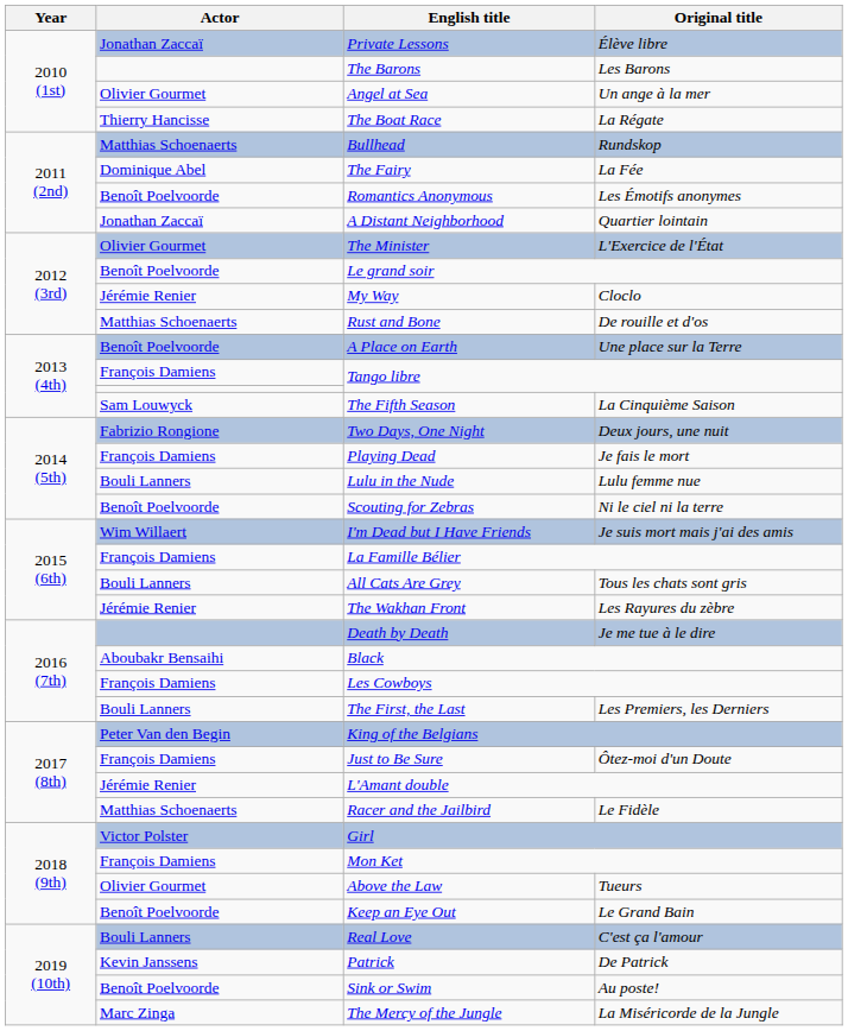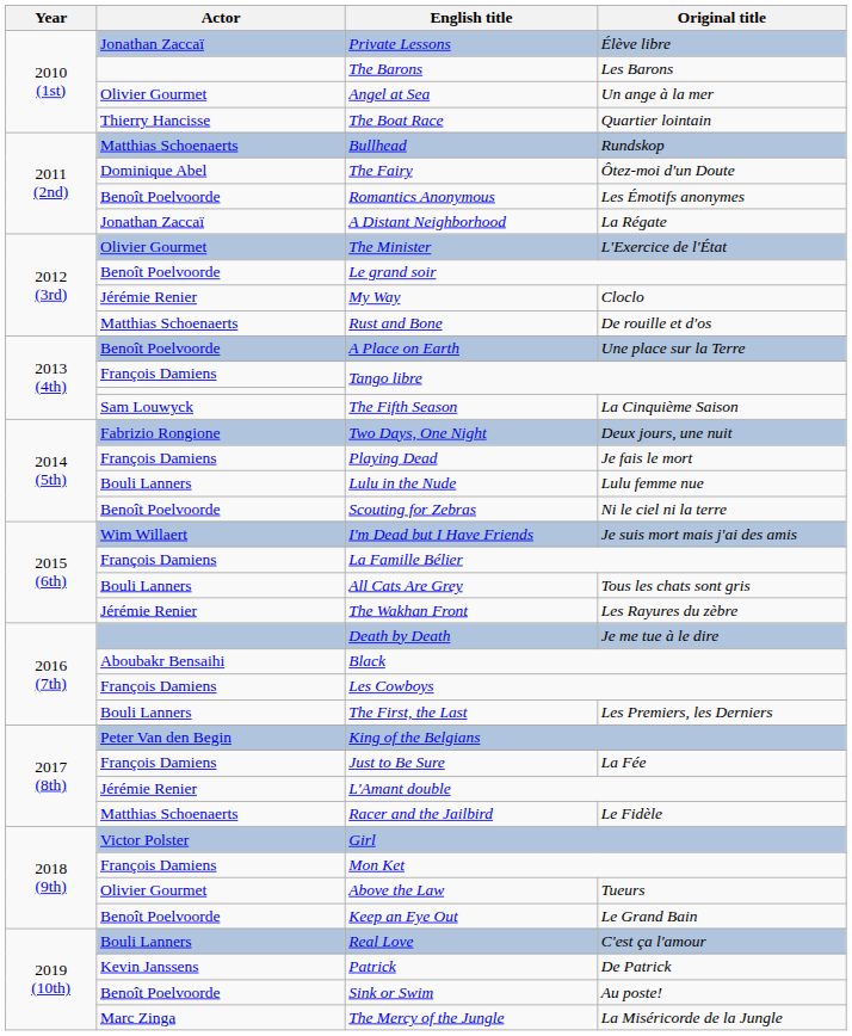The Boat Race | Original title: La Régate -> Quartier lointain
The Fairy | Original title: La Fée -> Ôtez-moi d'un Doute
A Distant Neighborhood | Original title: Quartier lointain -> La Régate
Just to Be Sure | Original title: Ôtez-moi d'un Doute -> La Fée
